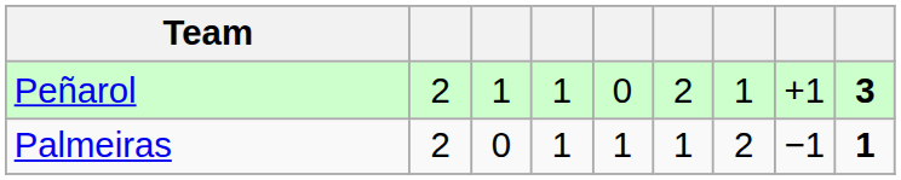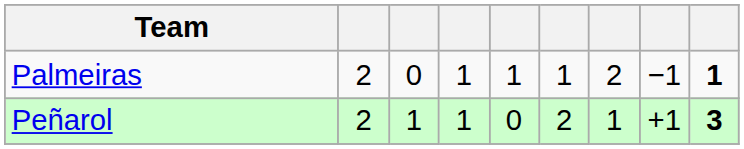rows swapped: Peñarol <-> Palmeiras
